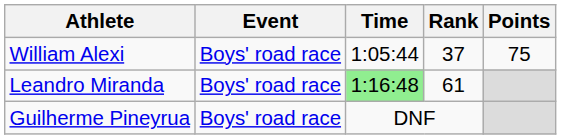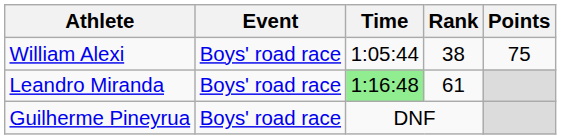William Alexi | Rank: 37 -> 38
